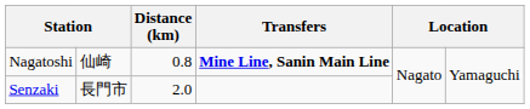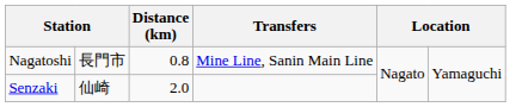Nagatoshi | column 2: 仙崎 -> 長門市
Nagatoshi | Transfers: bold -> normal
Senzaki | column 2: 長門市 -> 仙崎
